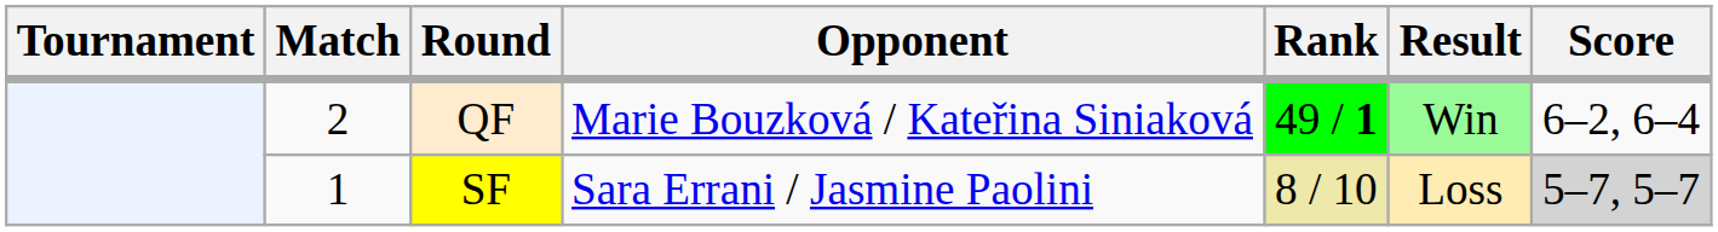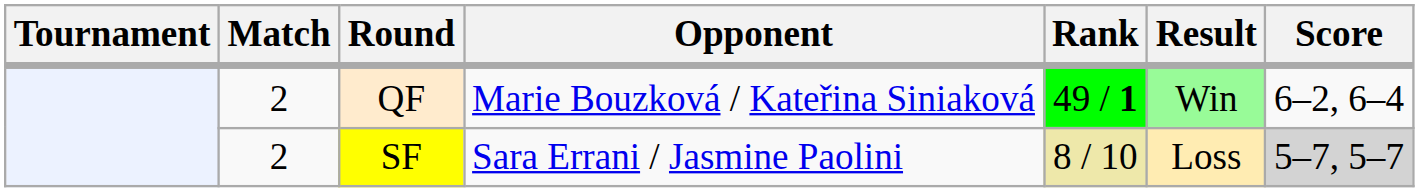SF | Match: 1 -> 2
